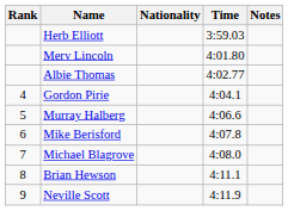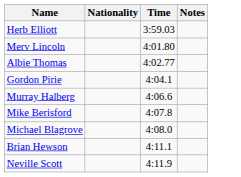- column: Rank | 4 | 5 | 6 | 7 | 8 | 9
